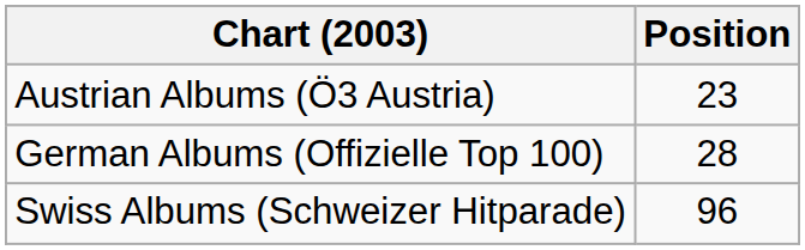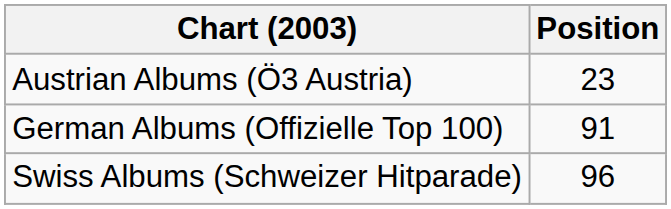German Albums (Offizielle Top 100) | Position: 28 -> 91
